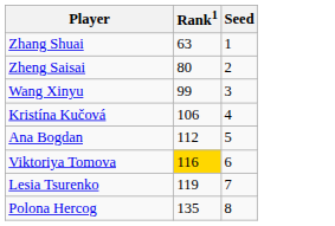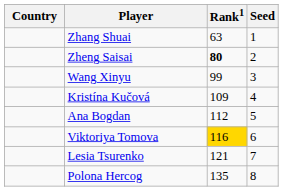+ column: Country
Zheng Saisai | Rank1: normal -> bold
Kristína Kučová | Rank1: 106 -> 109
Lesia Tsurenko | Rank1: 119 -> 121
